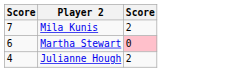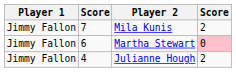+ column: Player 1 | Jimmy Fallon | Jimmy Fallon | Jimmy Fallon
